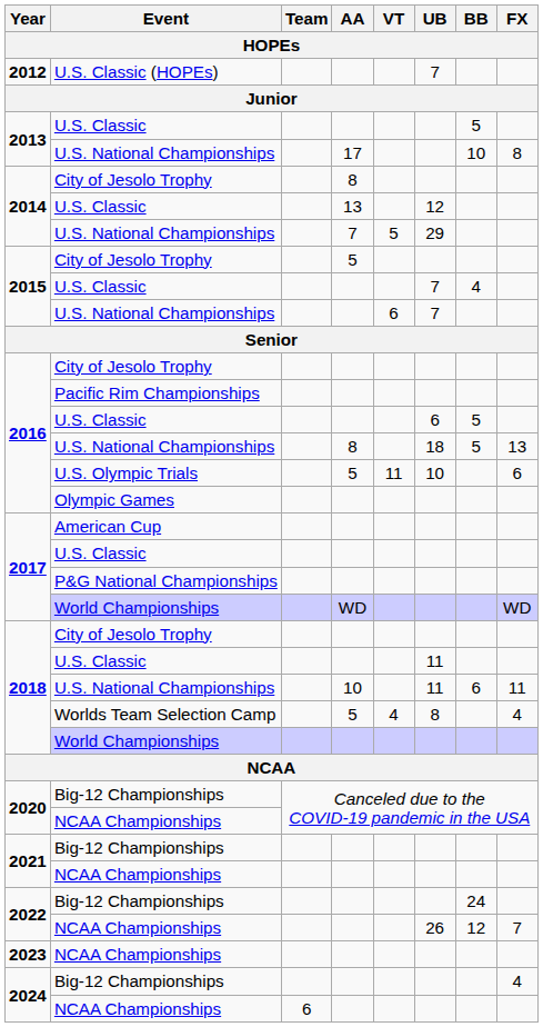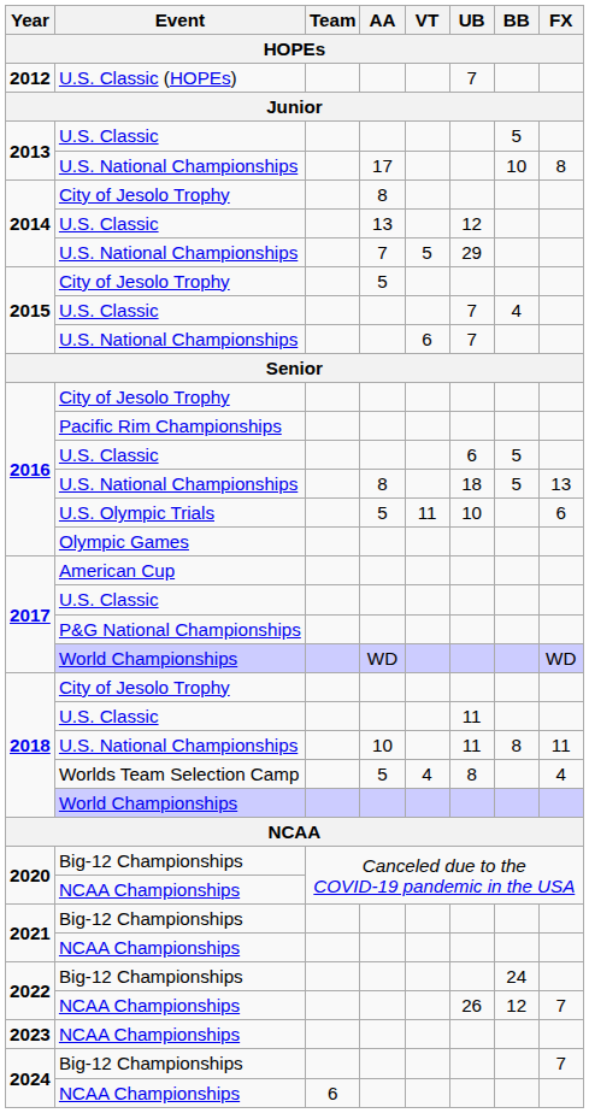2018 / U.S. National Championships | BB: 6 -> 8
2024 / Big-12 Championships | FX: 4 -> 7
